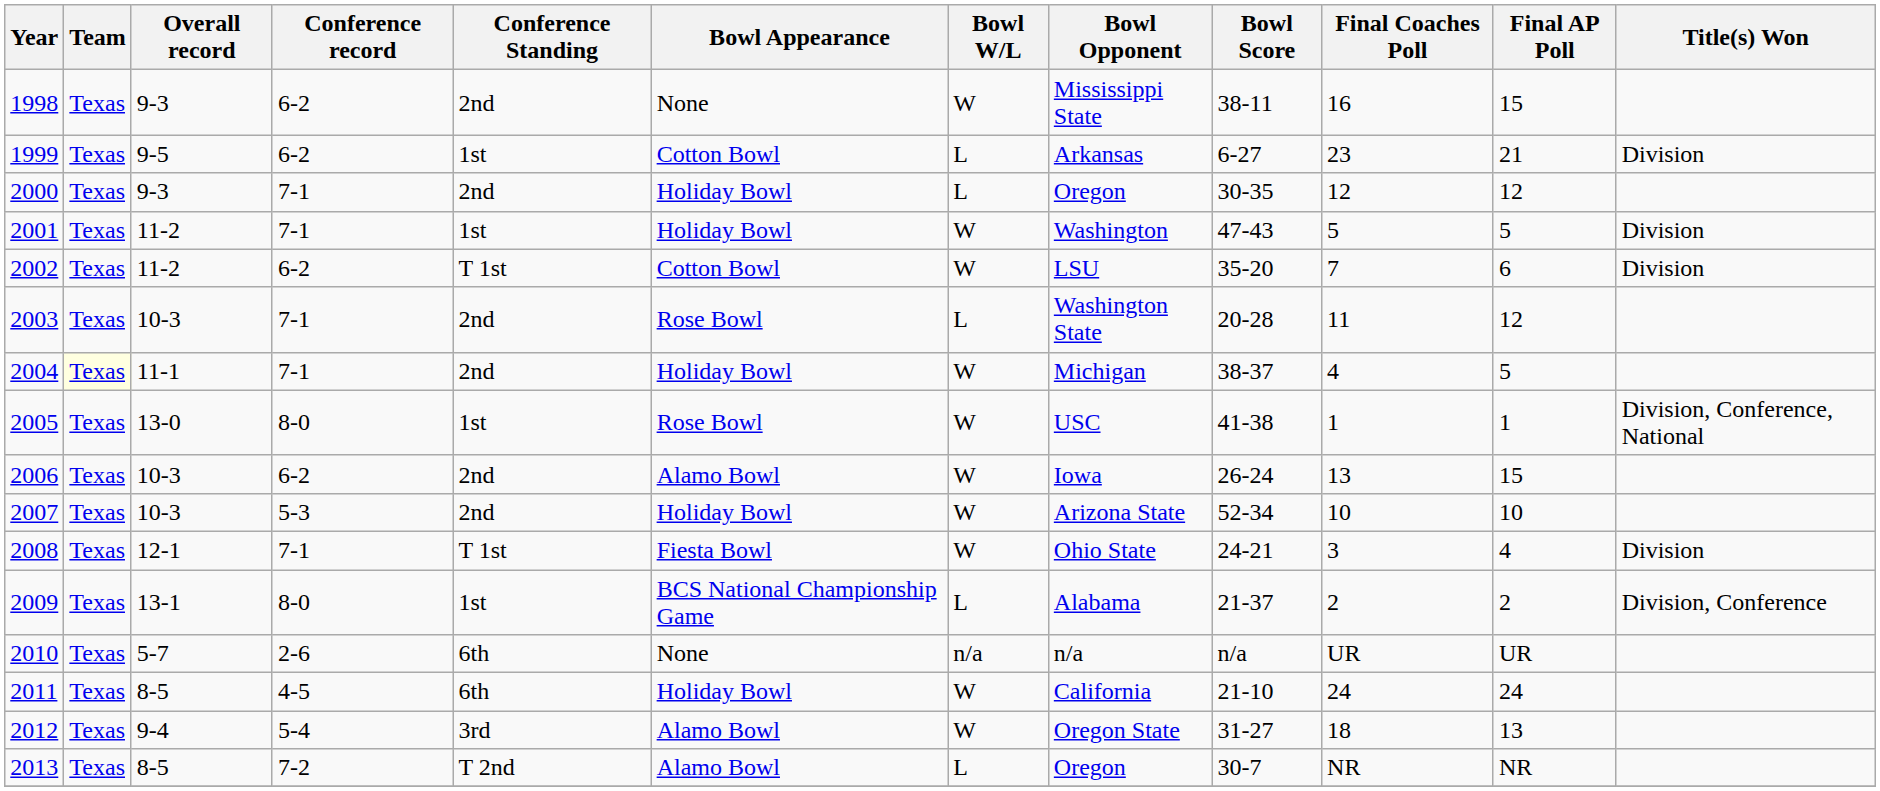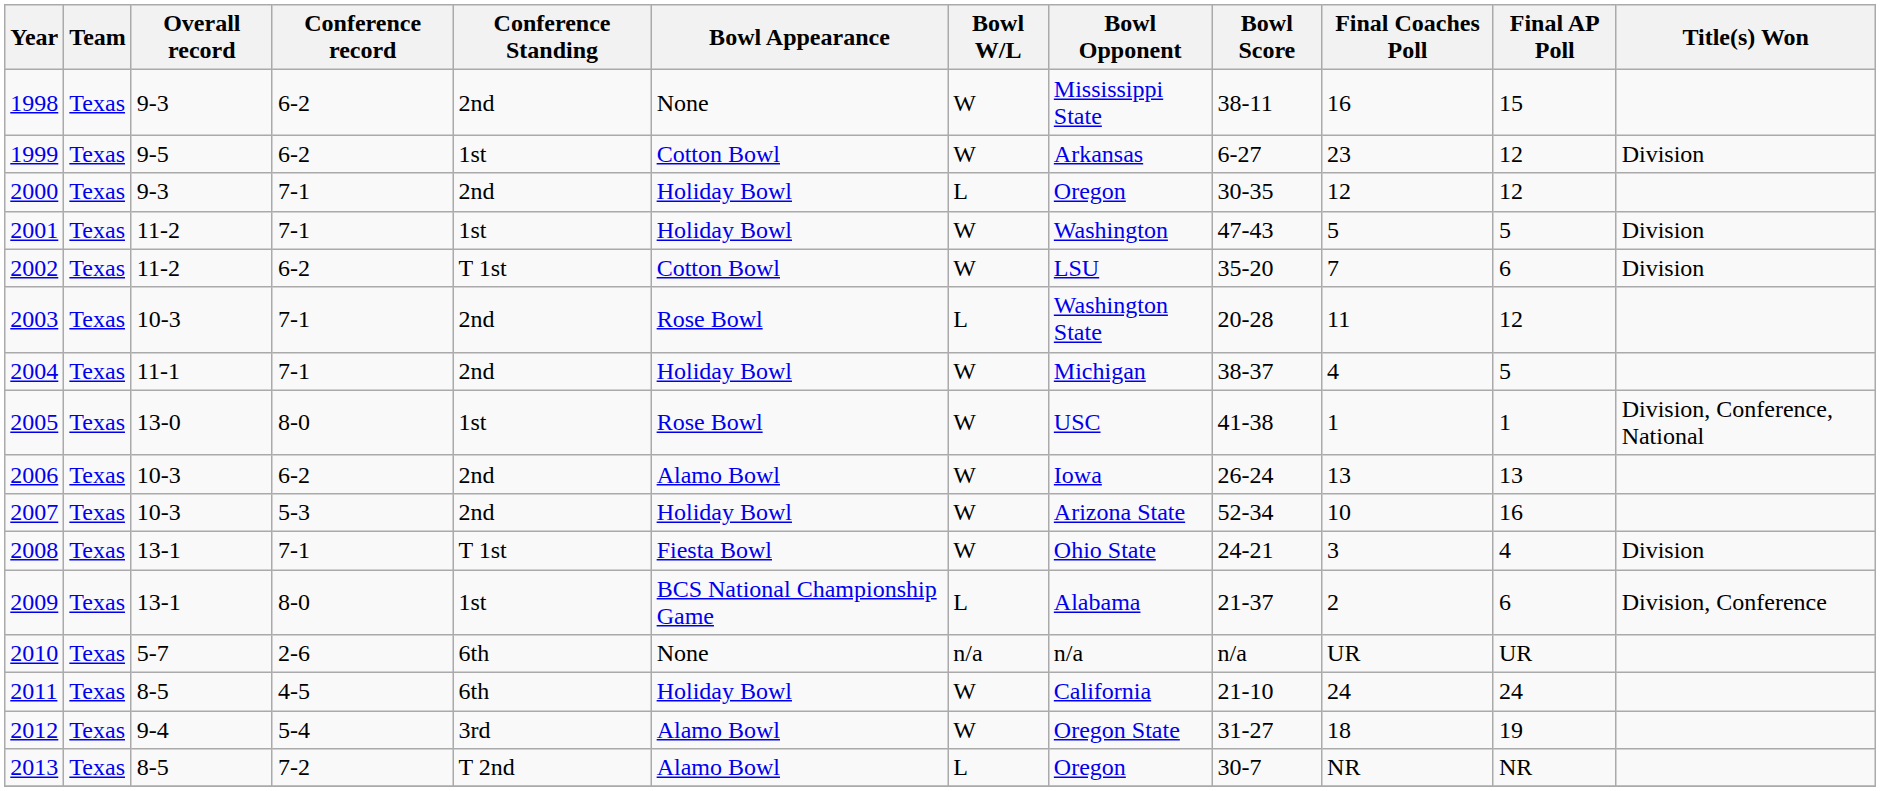1999 | Bowl W/L: L -> W
1999 | Final AP Poll: 21 -> 12
2004 | Team: lightyellow background -> no background
2006 | Final AP Poll: 15 -> 13
2007 | Final AP Poll: 10 -> 16
2008 | Overall record: 12-1 -> 13-1
2009 | Final AP Poll: 2 -> 6
2012 | Final AP Poll: 13 -> 19
